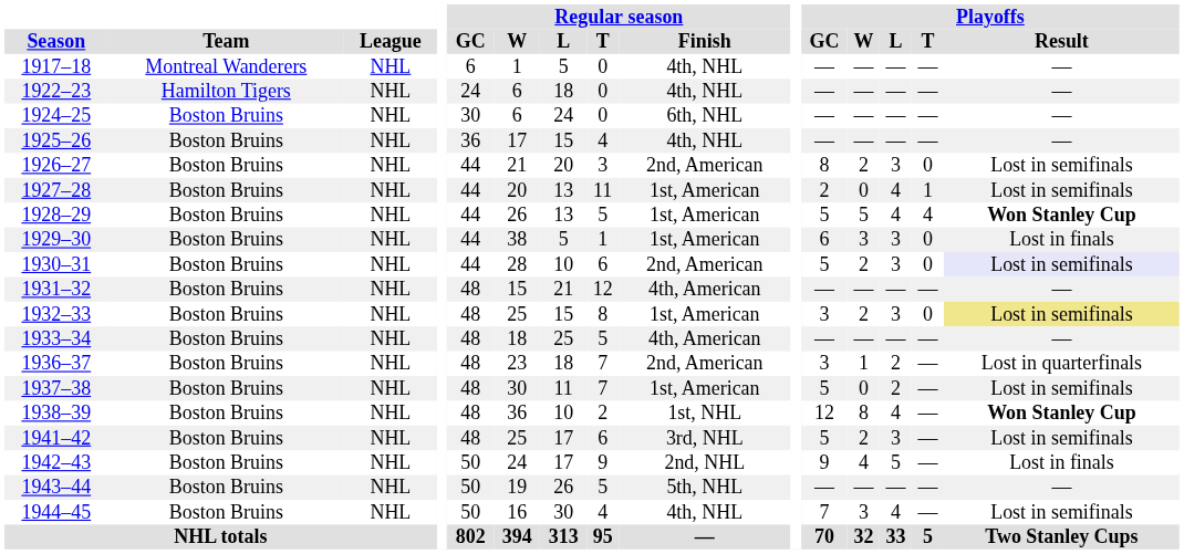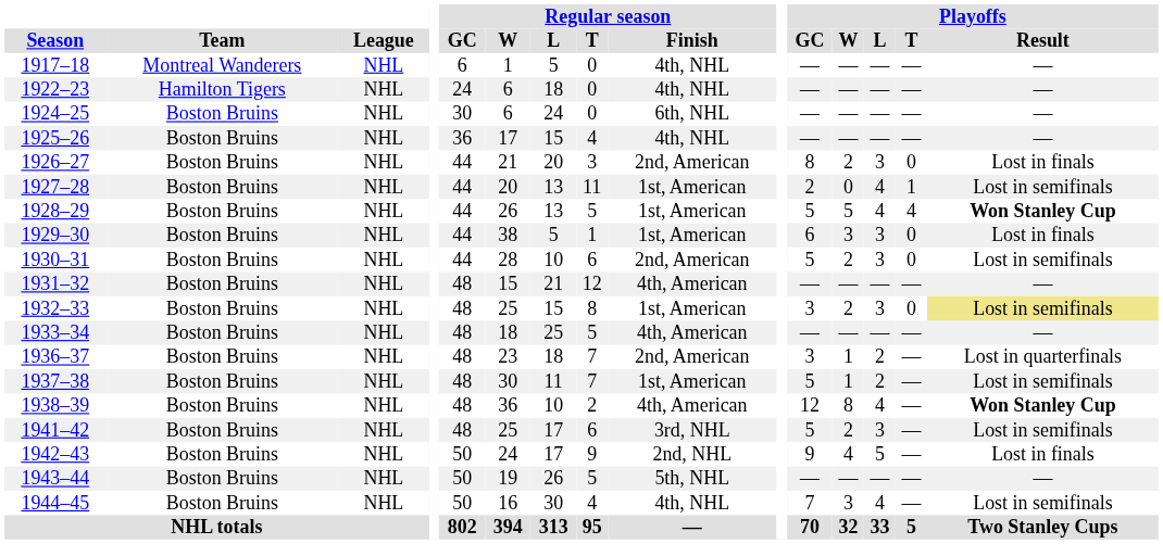1926–27 | Playoffs / Result: Lost in semifinals -> Lost in finals
1930–31 | Playoffs / Result: lavender background -> no background
1937–38 | Playoffs / W: 0 -> 1
1938–39 | Regular season / Finish: 1st, NHL -> 4th, American
